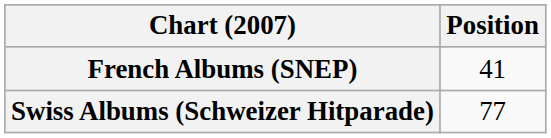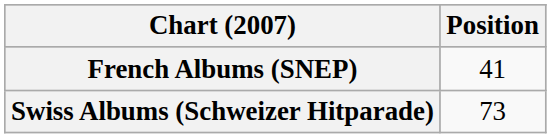Swiss Albums (Schweizer Hitparade) | Position: 77 -> 73
